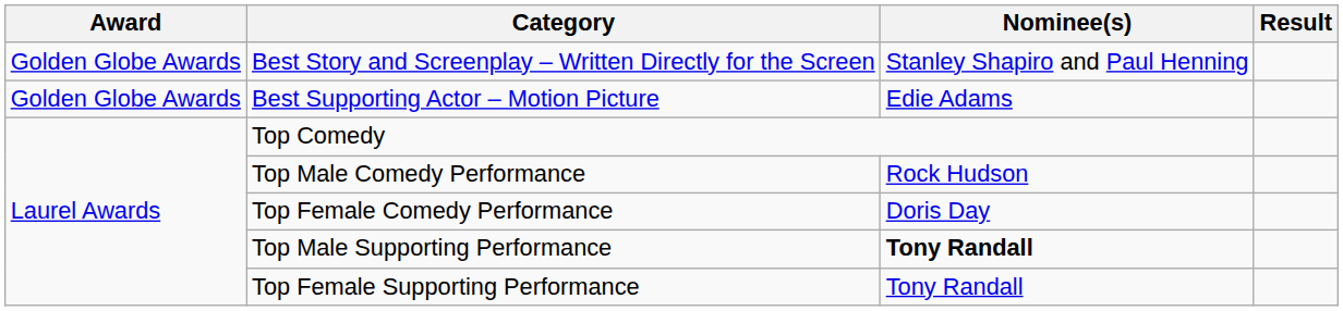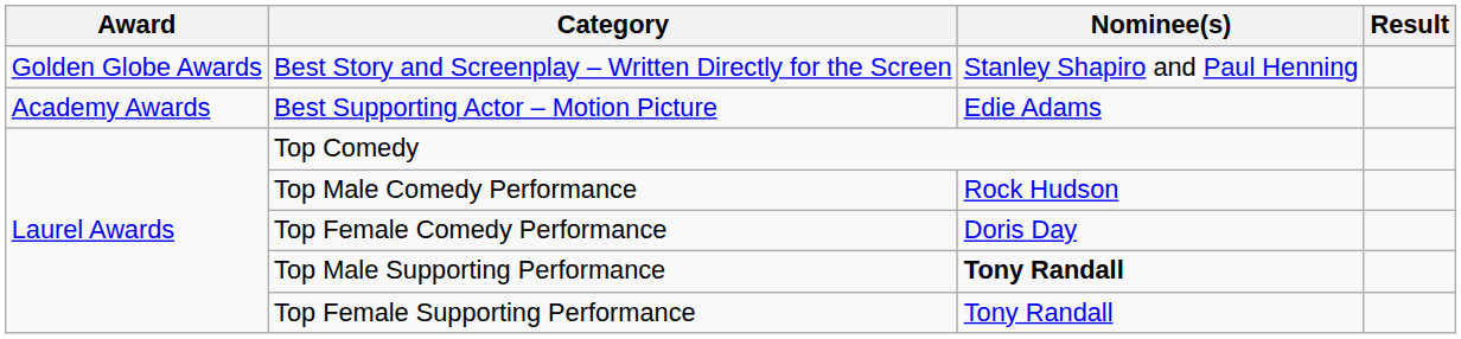Best Supporting Actor – Motion Picture | Award: Golden Globe Awards -> Academy Awards
